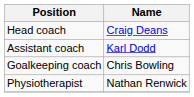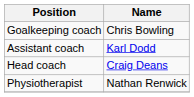rows swapped: Head coach <-> Goalkeeping coach
